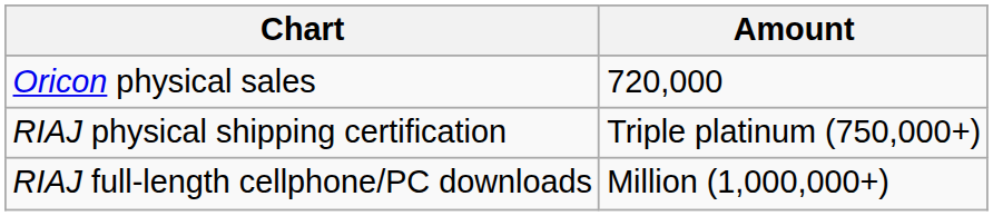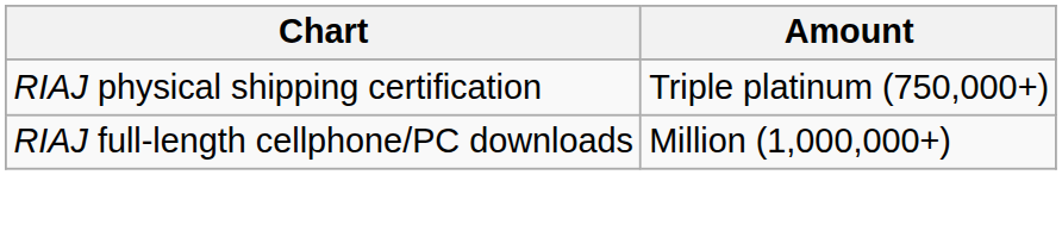- row: Oricon physical sales | 720,000
